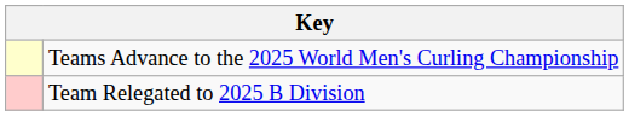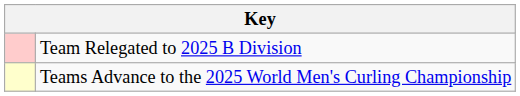rows swapped: Teams Advance to the 2025 World Men's Curling Championship <-> Team Relegated to 2025 B Division
